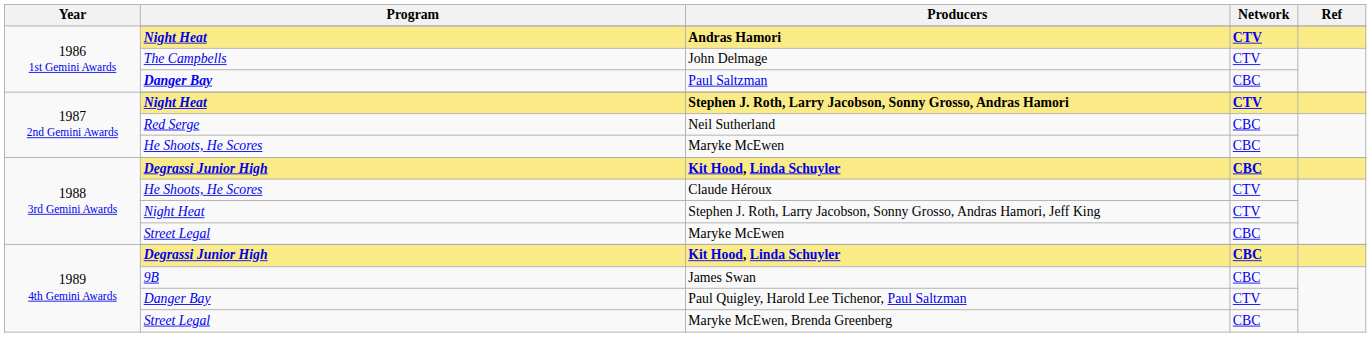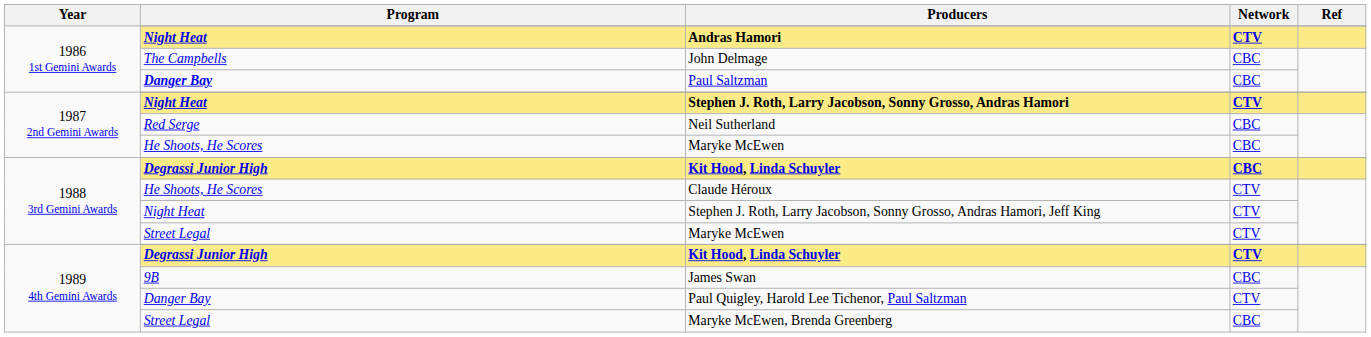John Delmage | Network: CTV -> CBC
1988 3rd Gemini Awards / Maryke McEwen | Network: CBC -> CTV
1989 4th Gemini Awards / Kit Hood, Linda Schuyler | Network: CBC -> CTV
